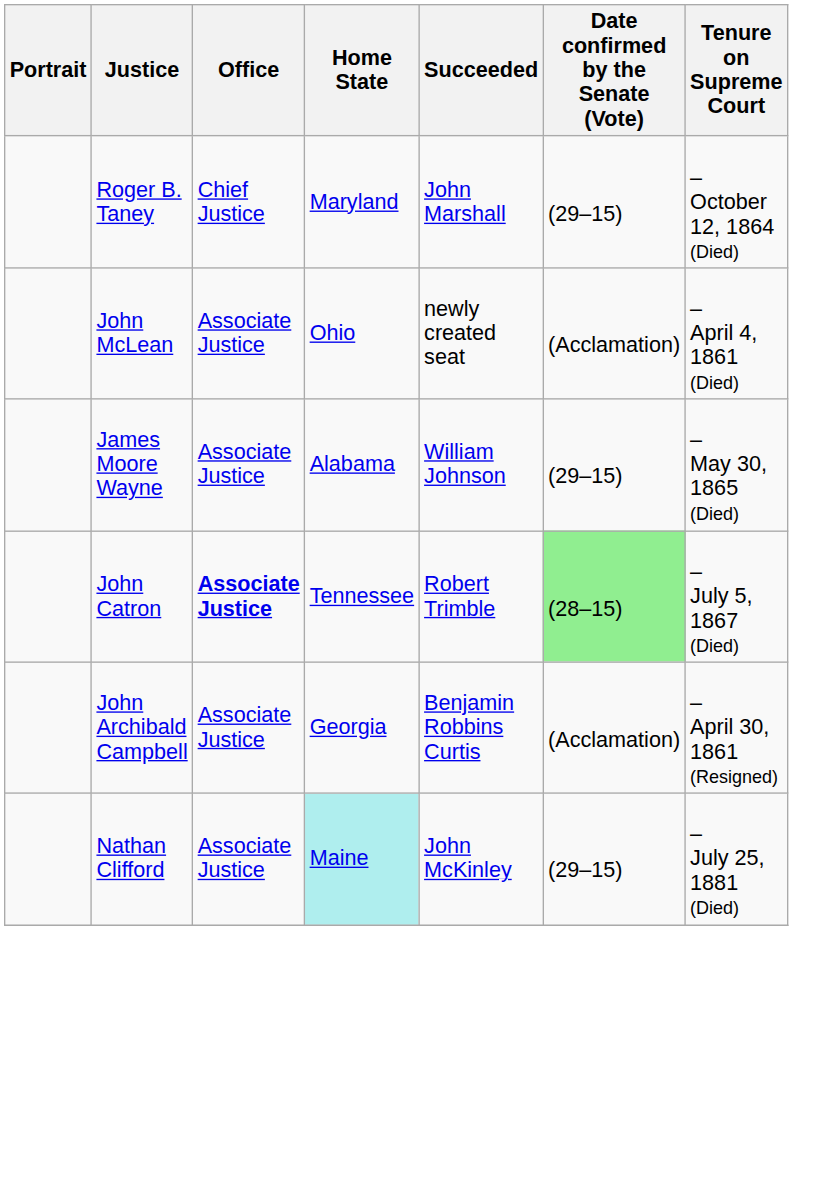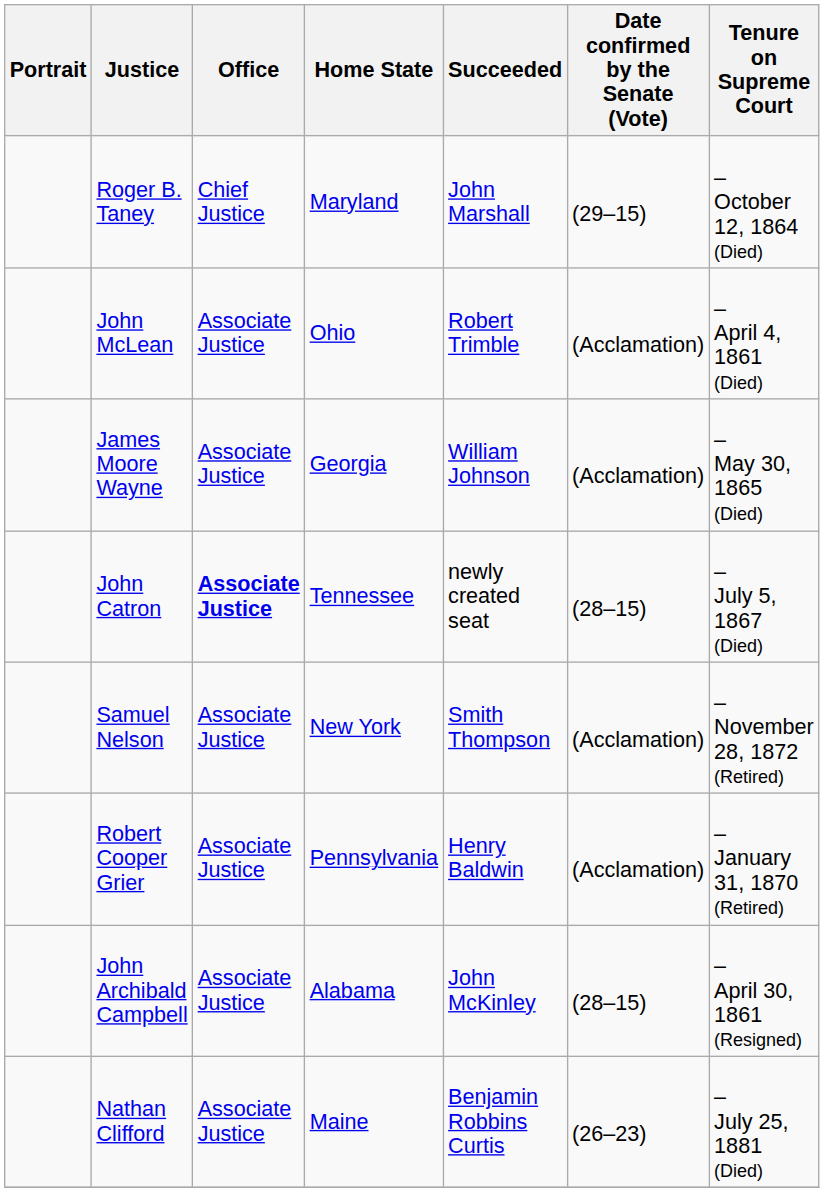John McLean | Succeeded: newly created seat -> Robert Trimble
James Moore Wayne | Home State: Alabama -> Georgia
James Moore Wayne | Date confirmed by the Senate (Vote): (29–15) -> (Acclamation)
John Catron | Succeeded: Robert Trimble -> newly created seat
John Catron | Date confirmed by the Senate (Vote): lightgreen background -> no background
+ row: Samuel Nelson | Associate Justice | New York | Smith Thompson | (Acclamation) | – November 28, 1872 (Retired)
+ row: Robert Cooper Grier | Associate Justice | Pennsylvania | Henry Baldwin | (Acclamation) | – January 31, 1870 (Retired)
John Archibald Campbell | Home State: Georgia -> Alabama
John Archibald Campbell | Succeeded: Benjamin Robbins Curtis -> John McKinley
John Archibald Campbell | Date confirmed by the Senate (Vote): (Acclamation) -> (28–15)
Nathan Clifford | Home State: paleturquoise background -> no background
Nathan Clifford | Succeeded: John McKinley -> Benjamin Robbins Curtis
Nathan Clifford | Date confirmed by the Senate (Vote): (29–15) -> (26–23)
